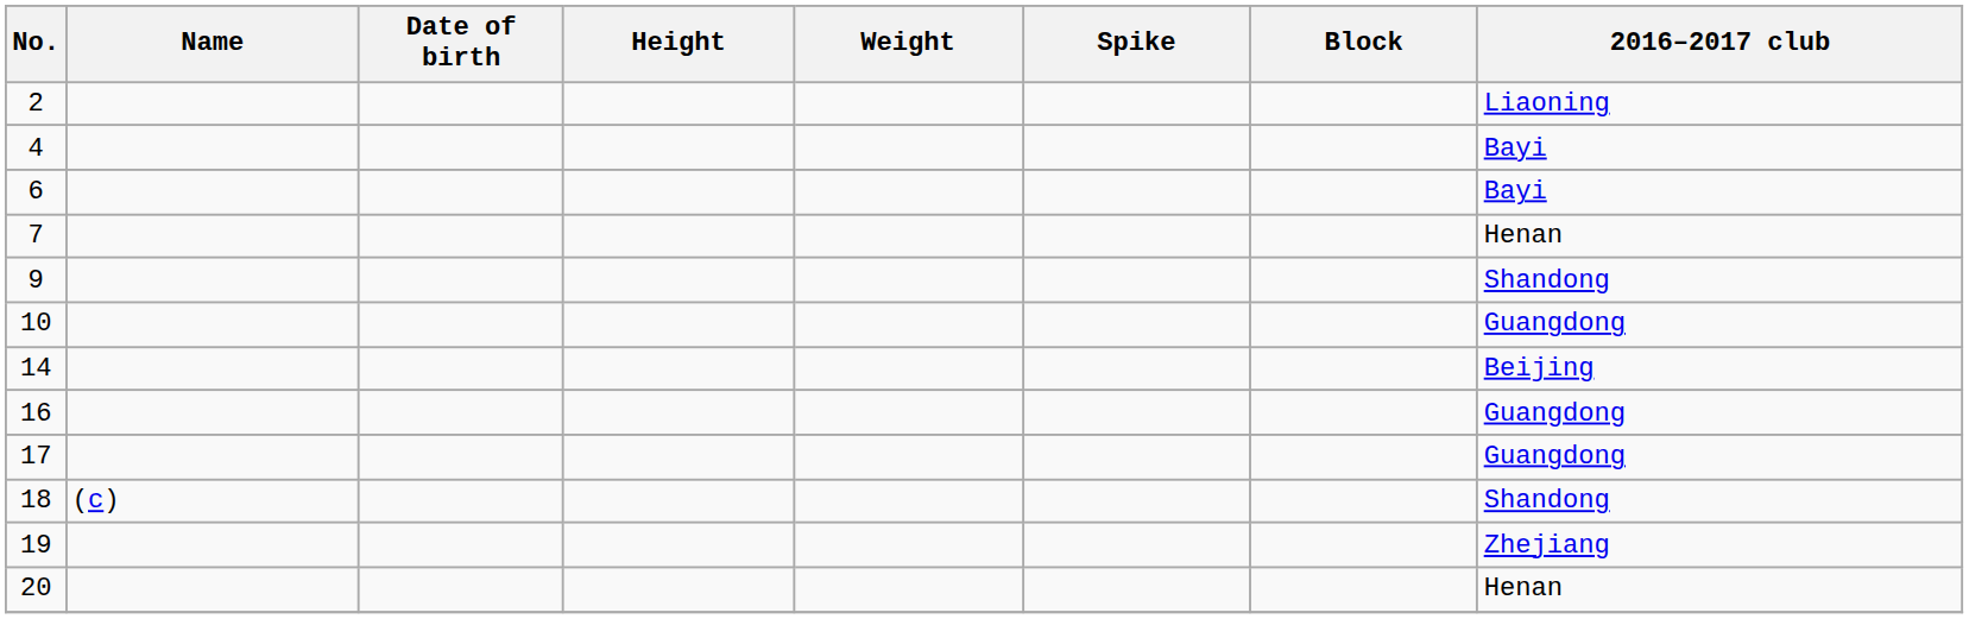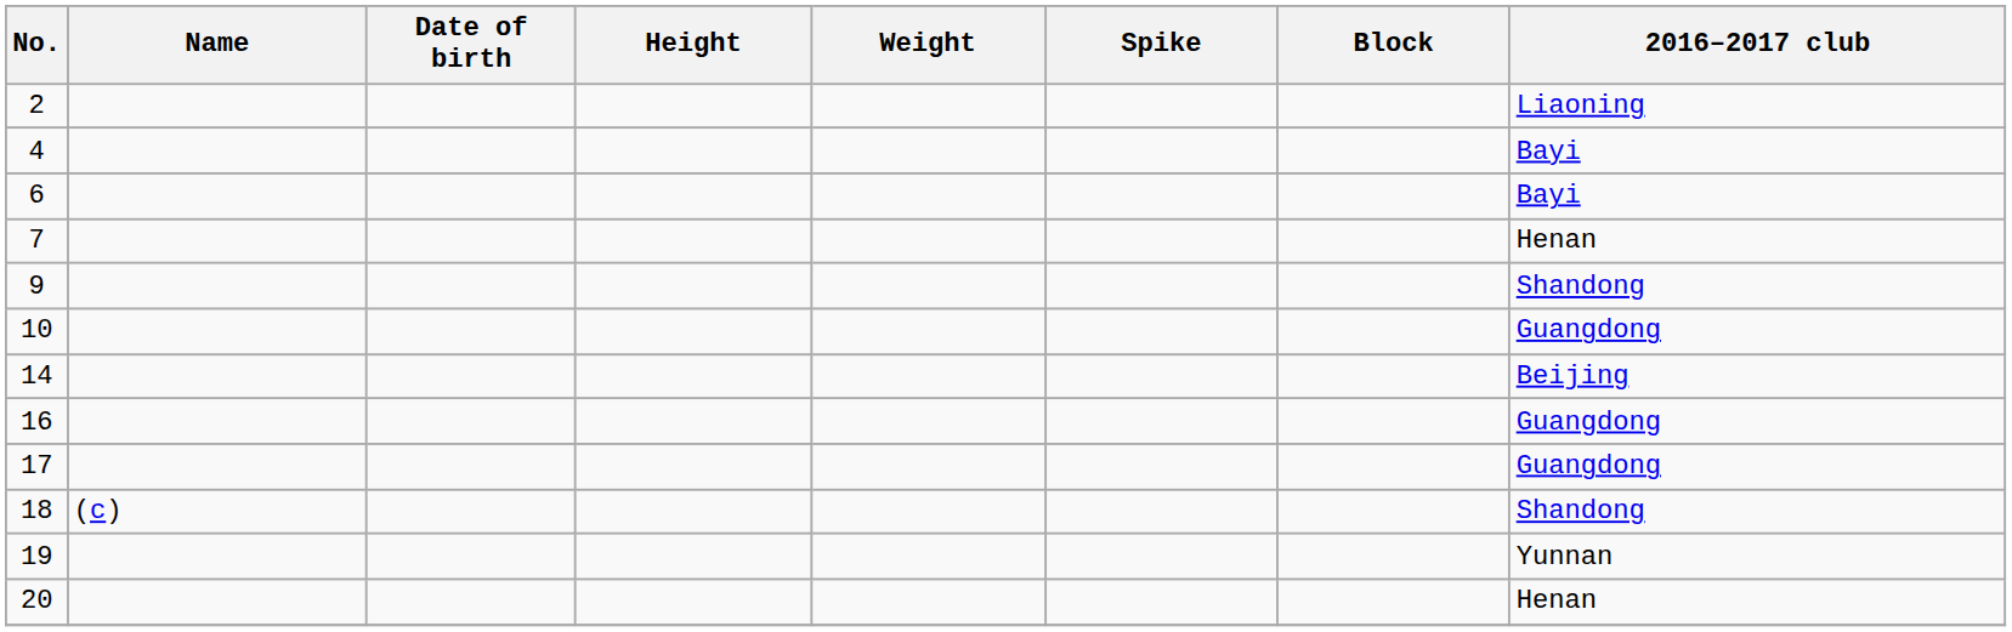19 | 2016–2017 club: Zhejiang -> Yunnan
